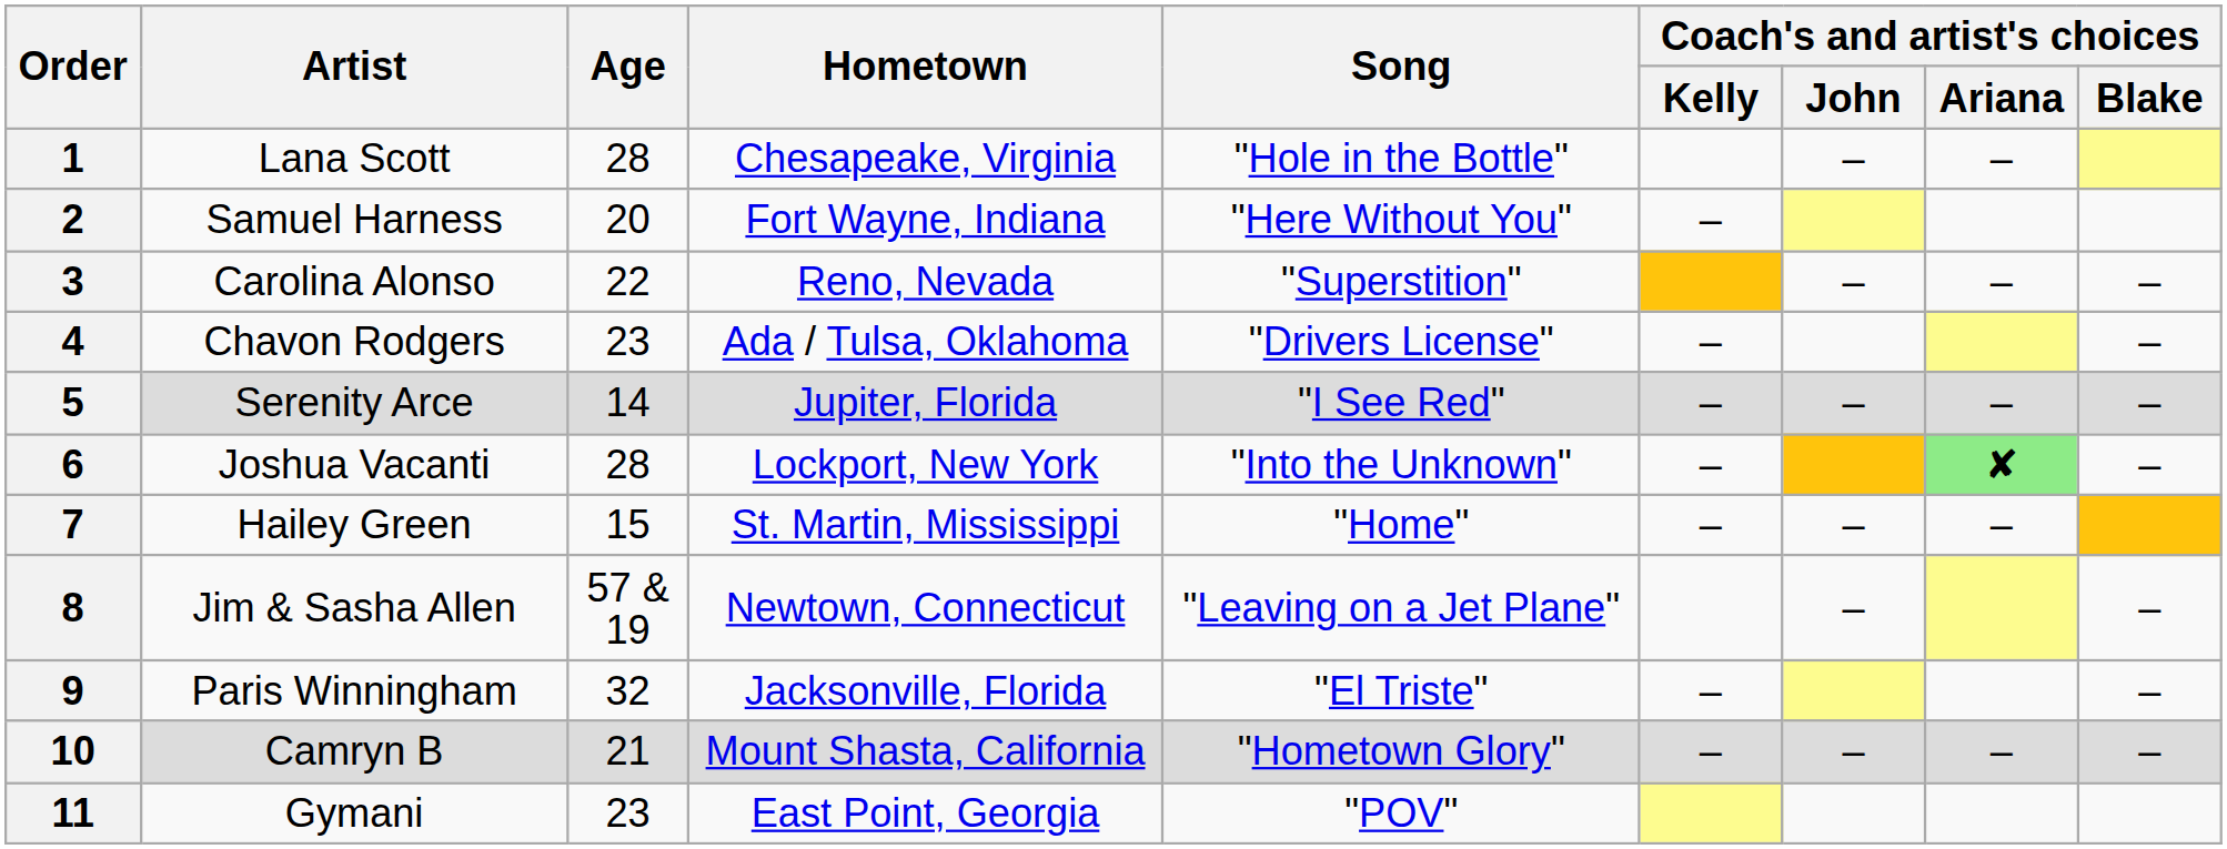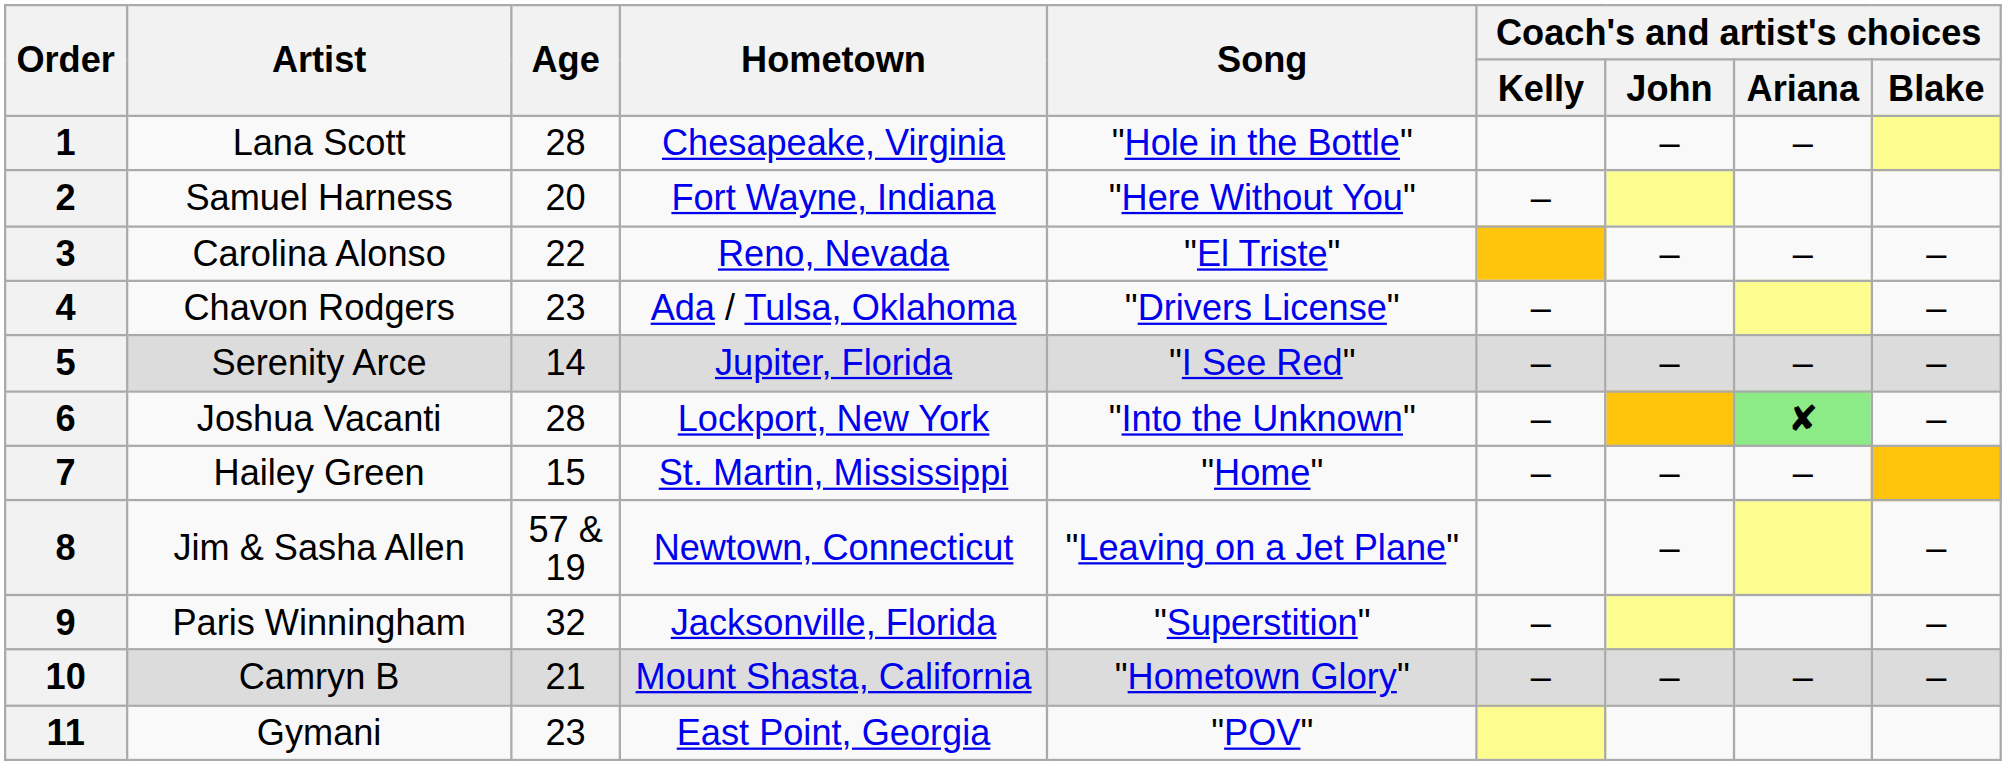3 | Song: "Superstition" -> "El Triste"
9 | Song: "El Triste" -> "Superstition"
